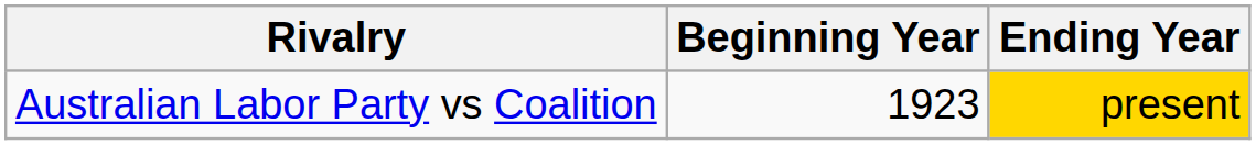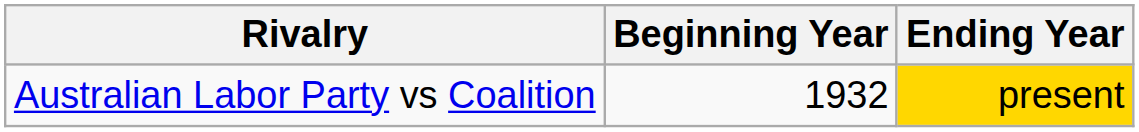Australian Labor Party vs Coalition | Beginning Year: 1923 -> 1932
